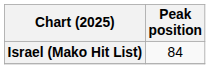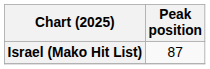Israel (Mako Hit List) | Peak position: 84 -> 87
